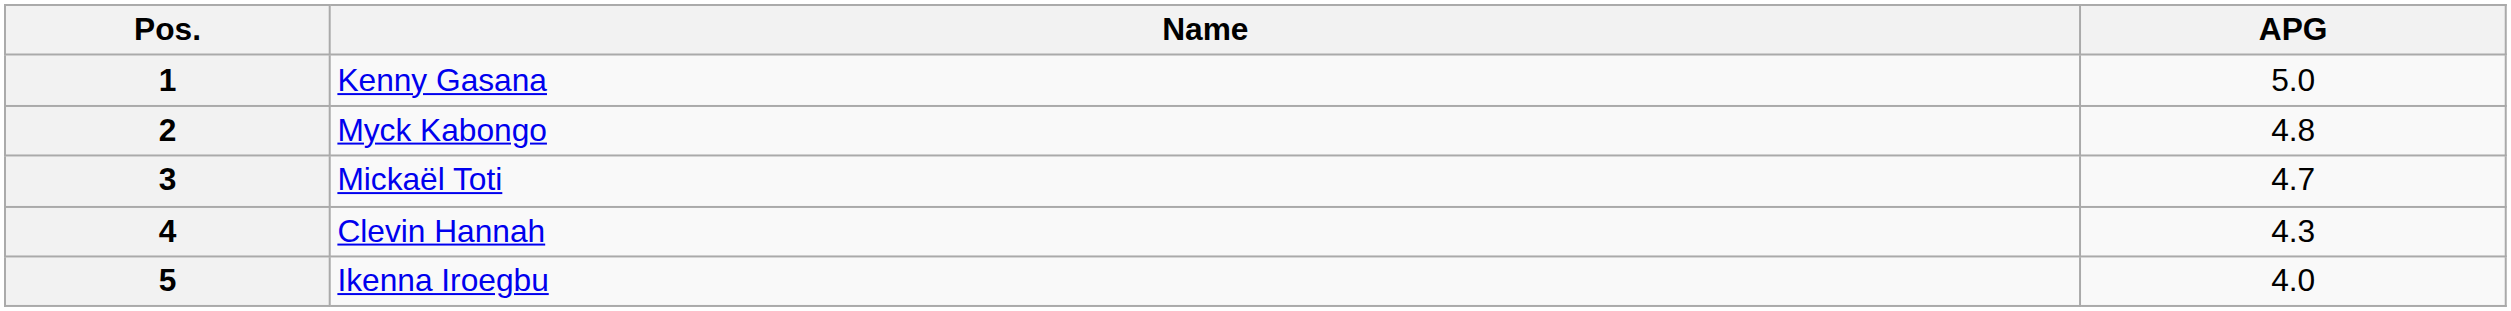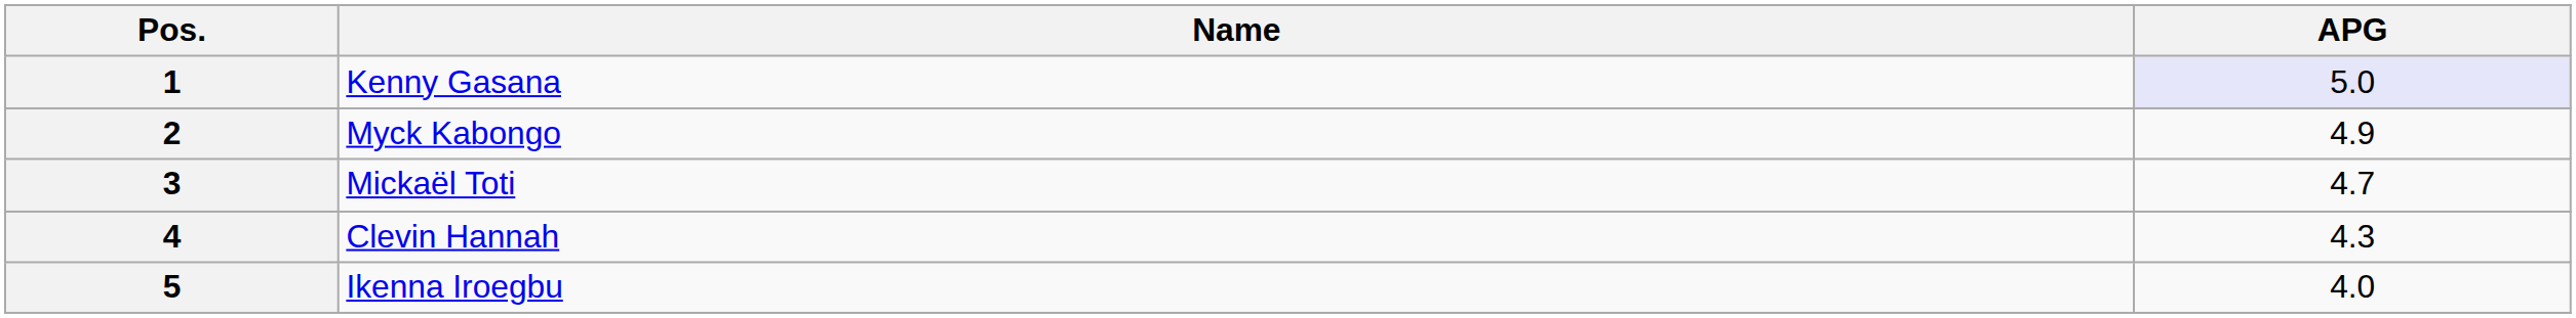1 | APG: no background -> lavender background
2 | APG: 4.8 -> 4.9
